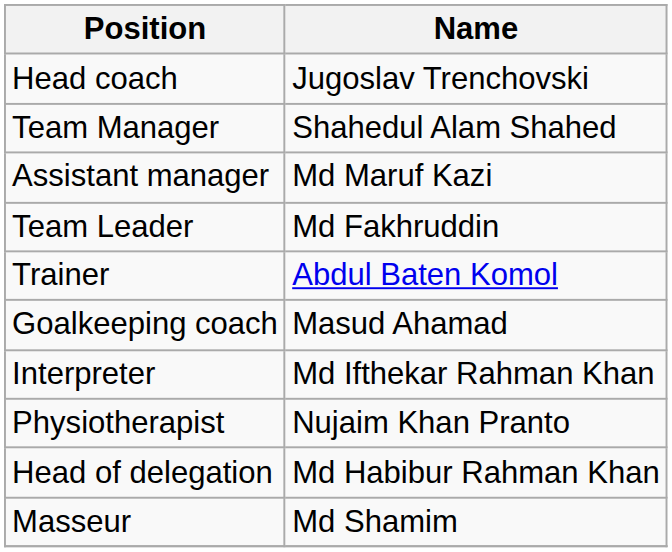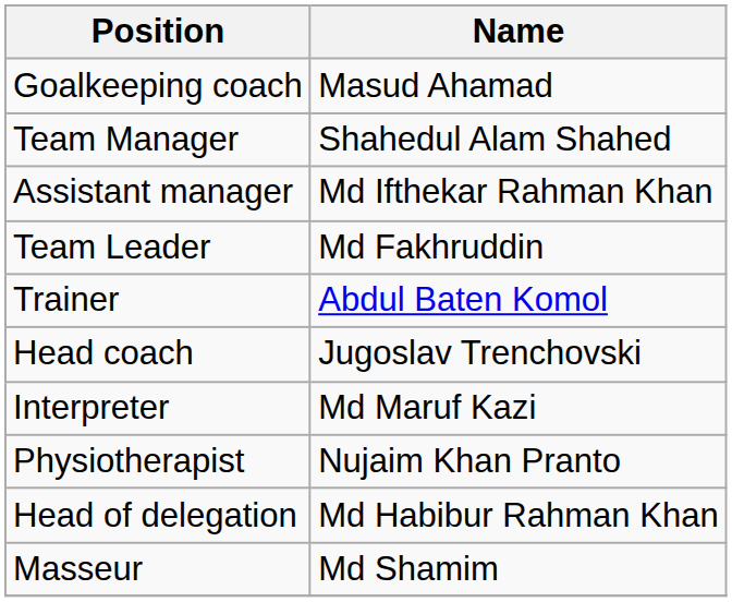rows swapped: Head coach <-> Goalkeeping coach
Assistant manager | Name: Md Maruf Kazi -> Md Ifthekar Rahman Khan
Interpreter | Name: Md Ifthekar Rahman Khan -> Md Maruf Kazi
